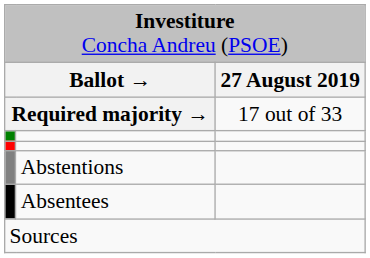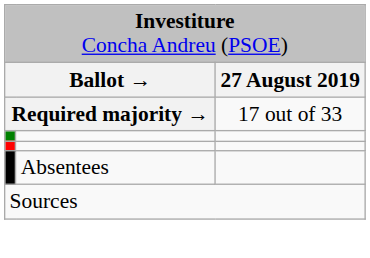- row: Abstentions
